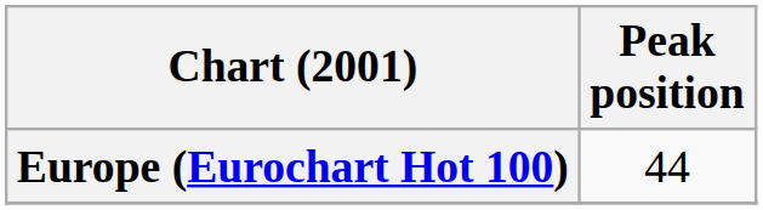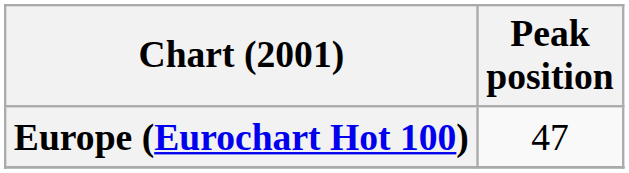Europe (Eurochart Hot 100) | Peak position: 44 -> 47
